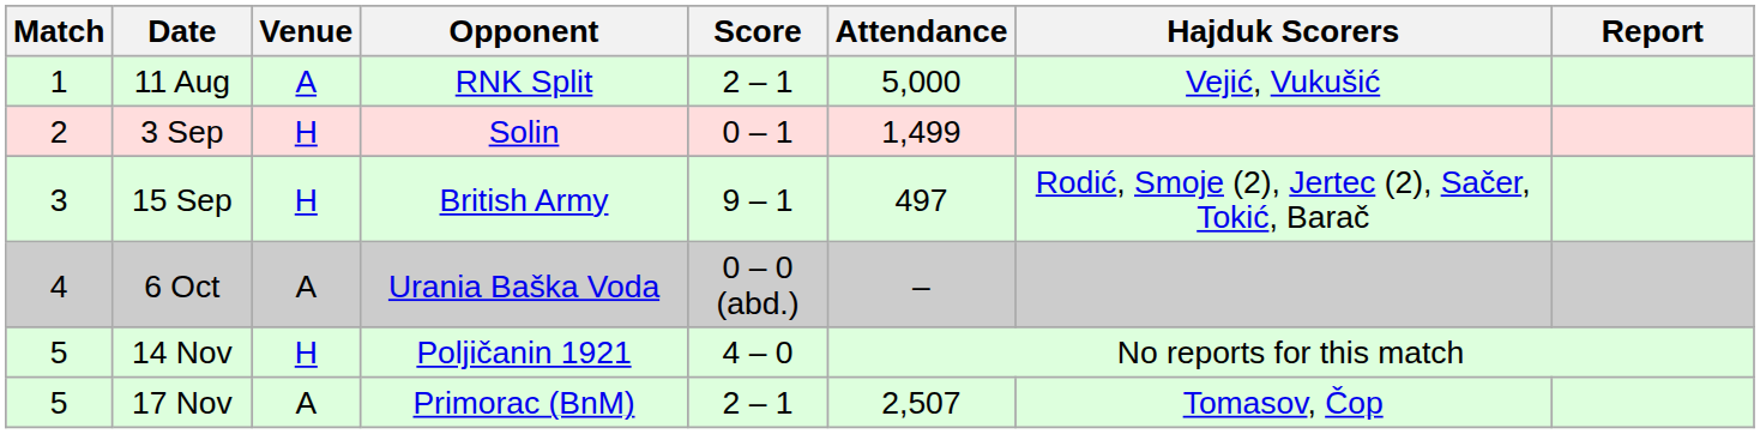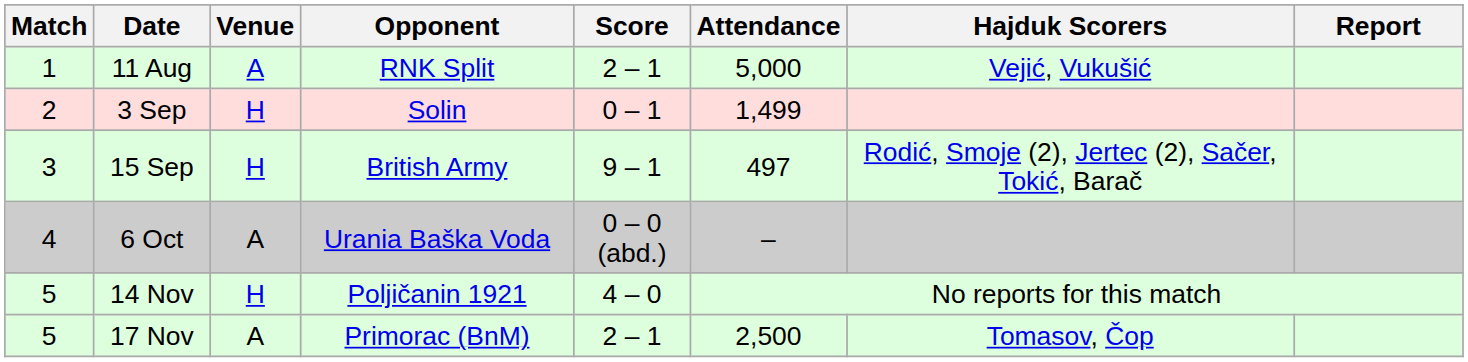17 Nov | Attendance: 2,507 -> 2,500
